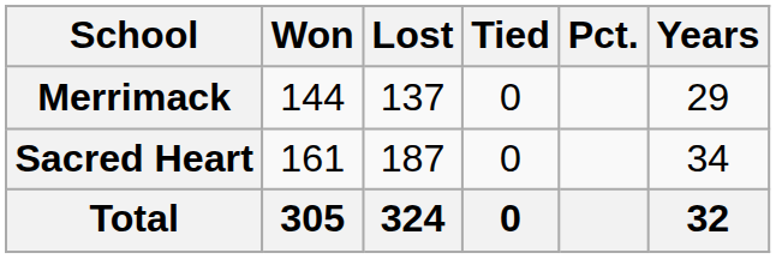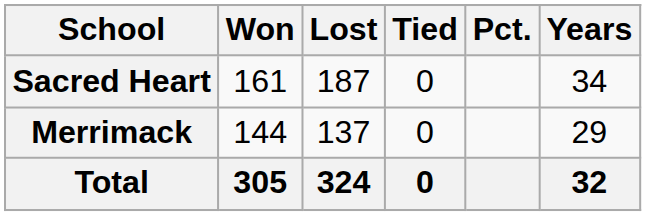rows swapped: Merrimack <-> Sacred Heart
